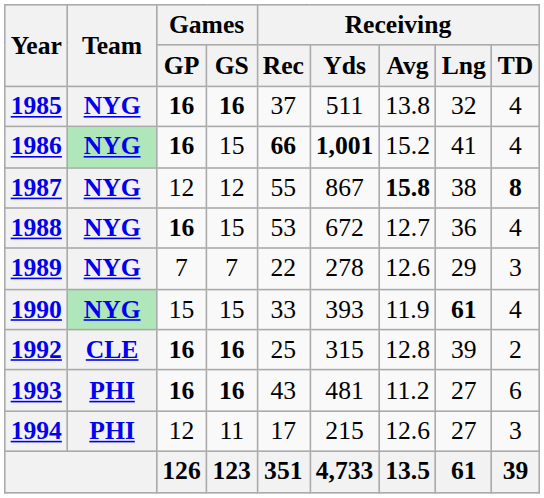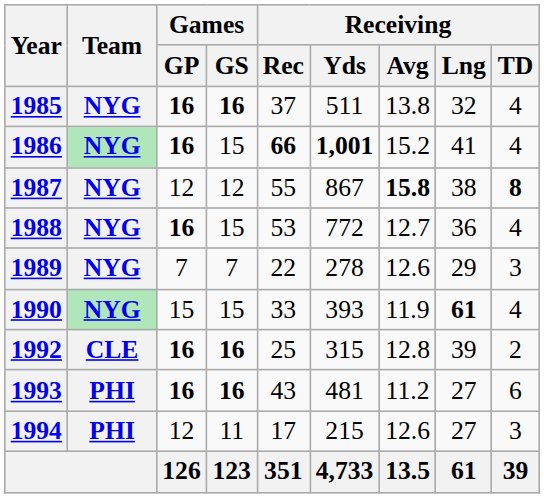1988 | Receiving / Yds: 672 -> 772
